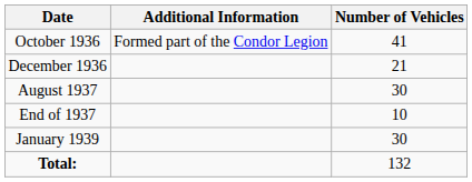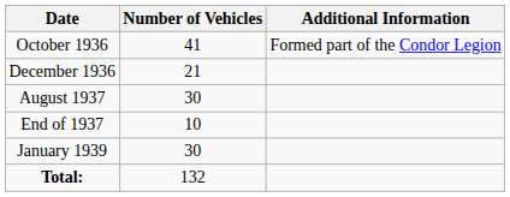columns swapped: Number of Vehicles <-> Additional Information
